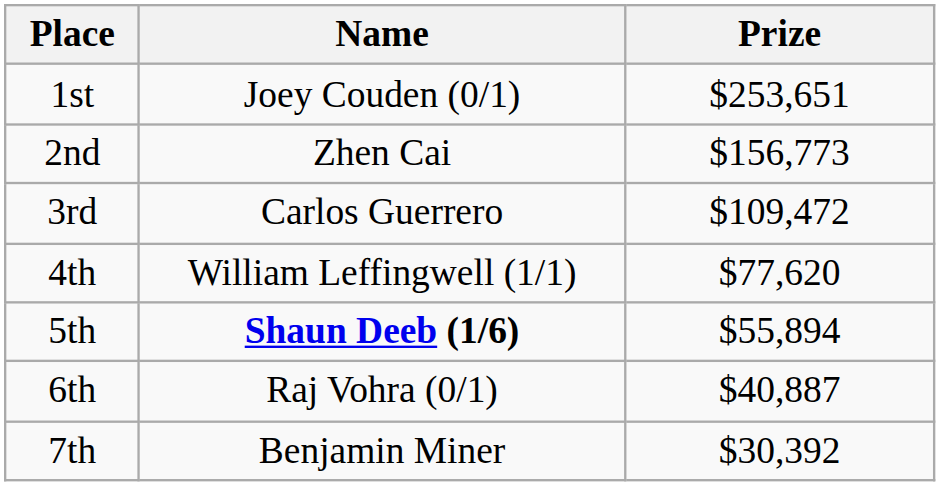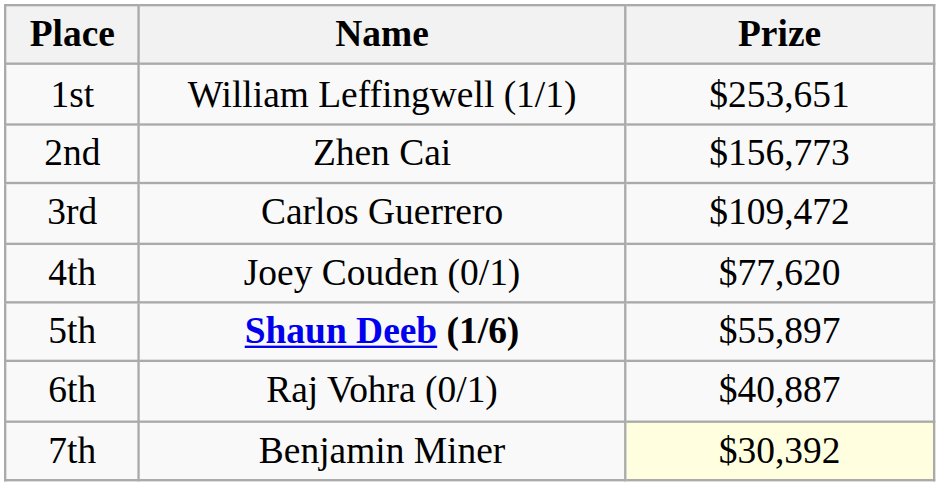1st | Name: Joey Couden (0/1) -> William Leffingwell (1/1)
4th | Name: William Leffingwell (1/1) -> Joey Couden (0/1)
5th | Prize: $55,894 -> $55,897
7th | Prize: no background -> lightyellow background
